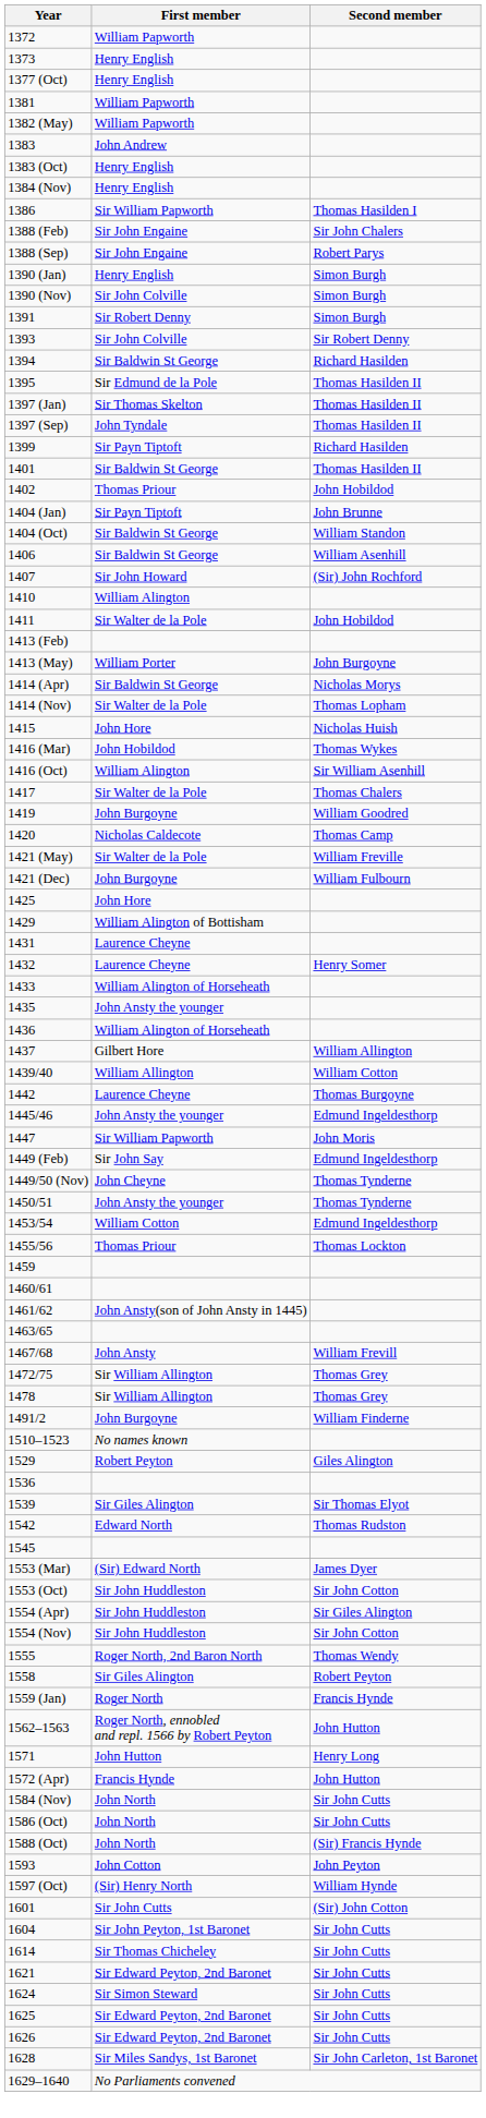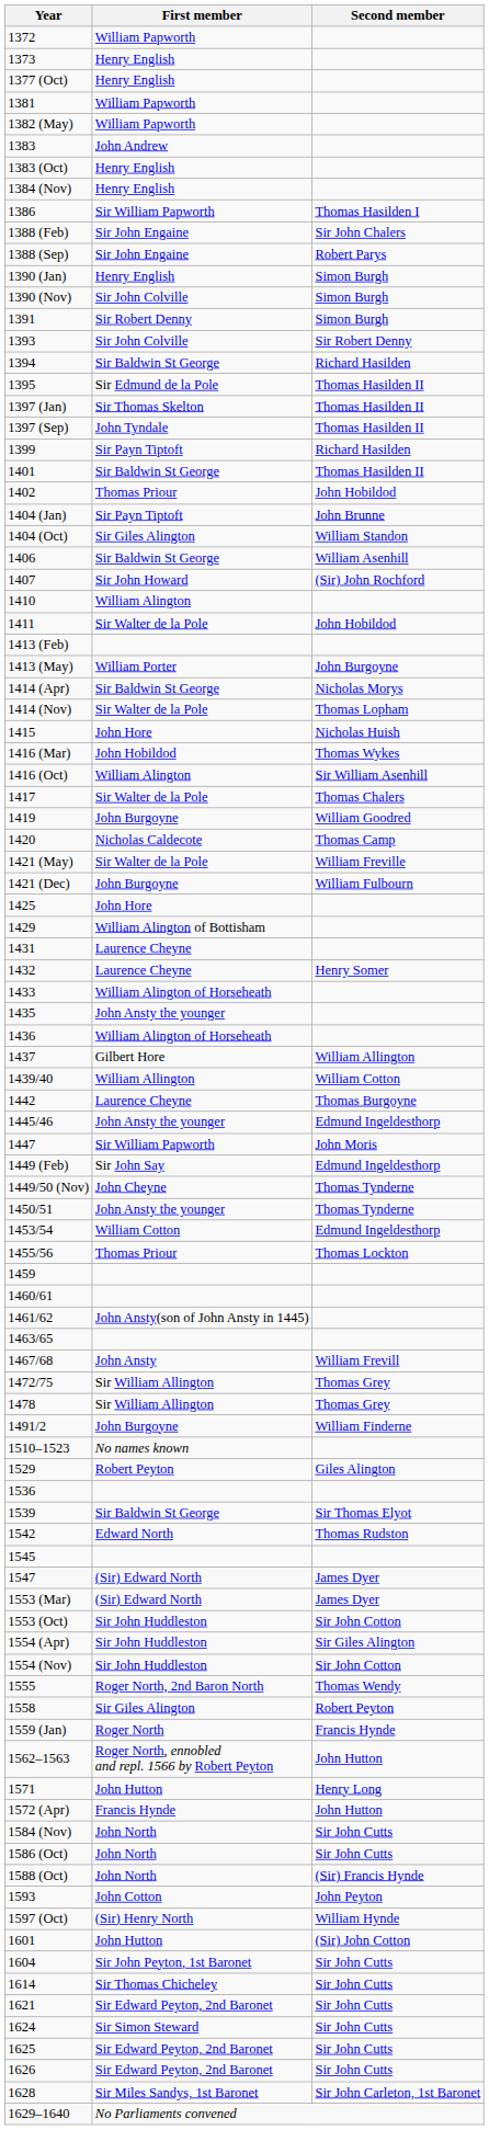1404 (Oct) | First member: Sir Baldwin St George -> Sir Giles Alington
1539 | First member: Sir Giles Alington -> Sir Baldwin St George
+ row: 1547 | (Sir) Edward North | James Dyer
1601 | First member: Sir John Cutts -> John Hutton
